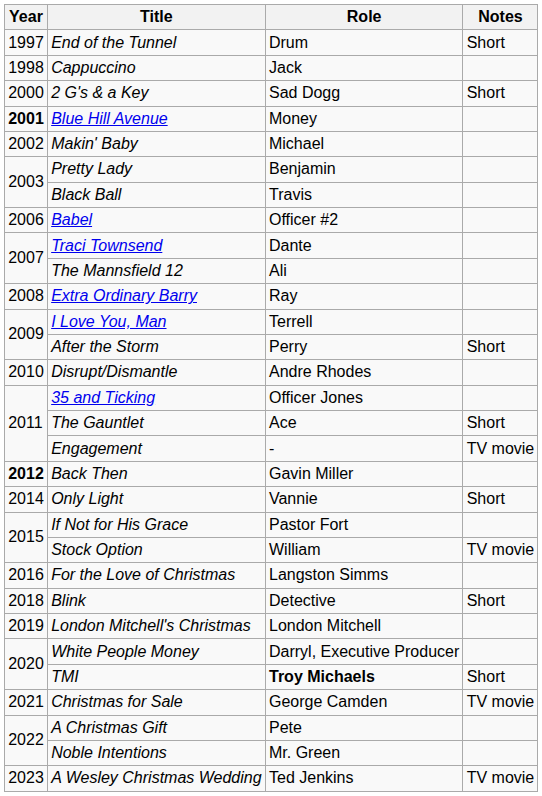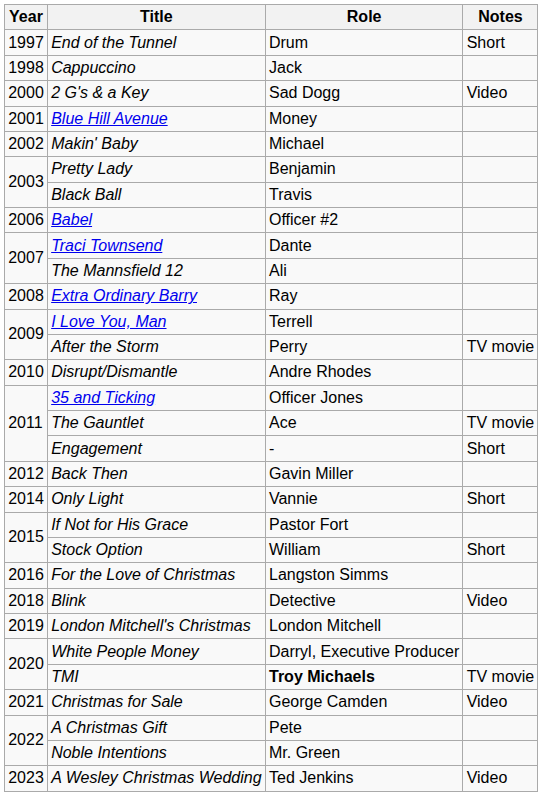2 G's & a Key | Notes: Short -> Video
Blue Hill Avenue | Year: bold -> normal
After the Storm | Notes: Short -> TV movie
The Gauntlet | Notes: Short -> TV movie
Engagement | Notes: TV movie -> Short
Back Then | Year: bold -> normal
Stock Option | Notes: TV movie -> Short
Blink | Notes: Short -> Video
TMI | Notes: Short -> TV movie
Christmas for Sale | Notes: TV movie -> Video
A Wesley Christmas Wedding | Notes: TV movie -> Video
